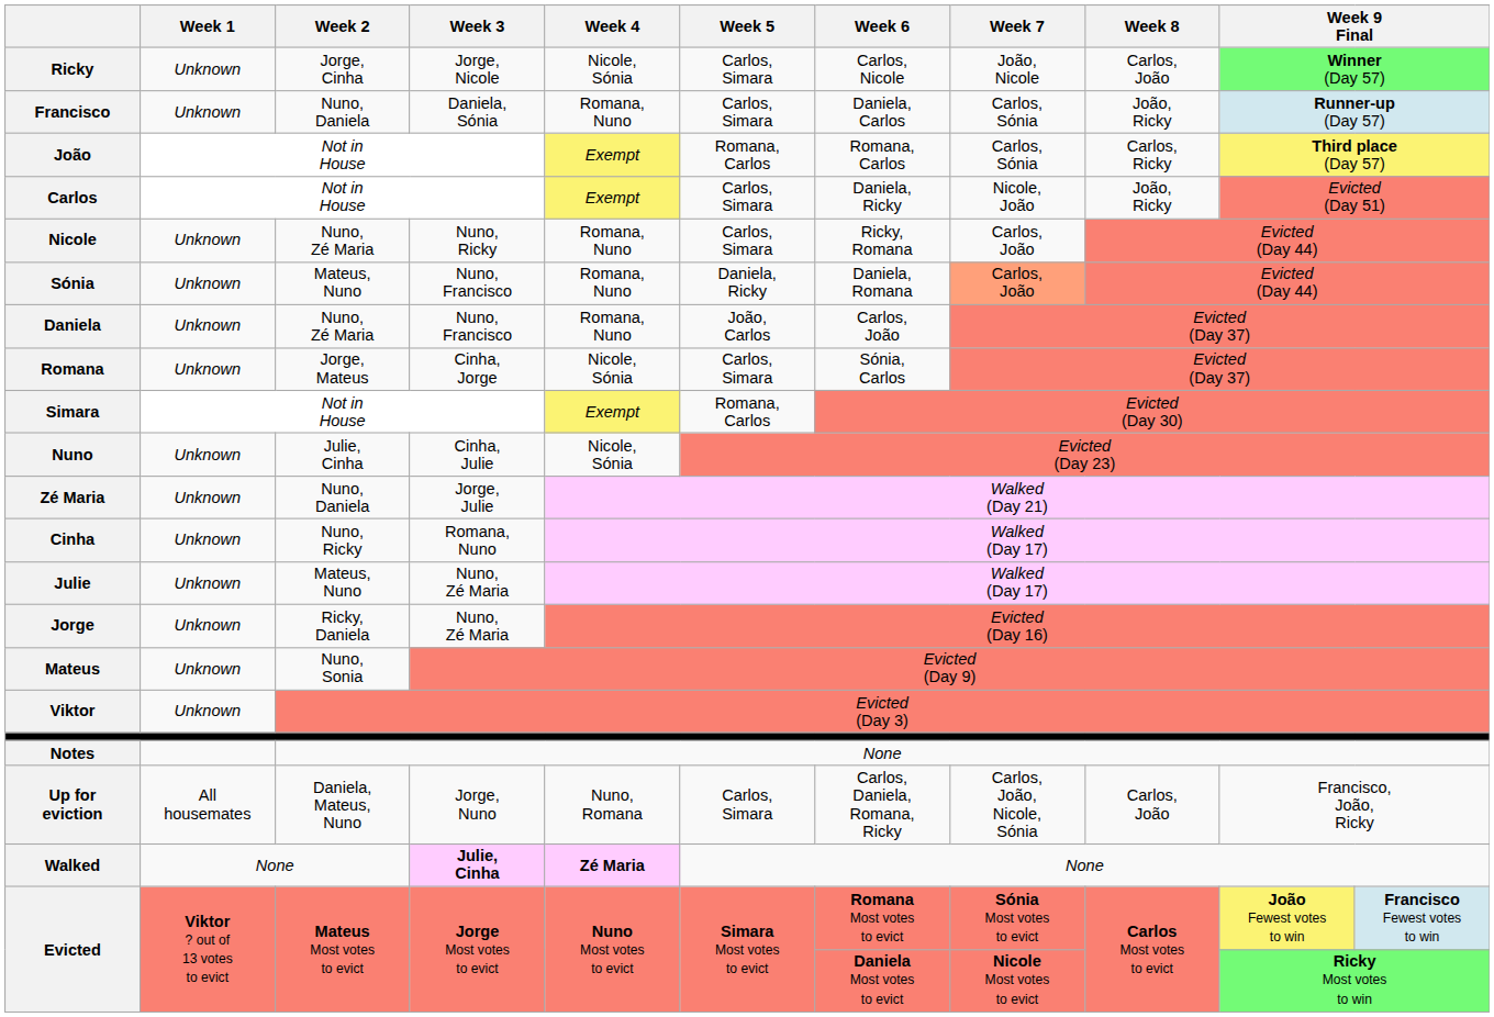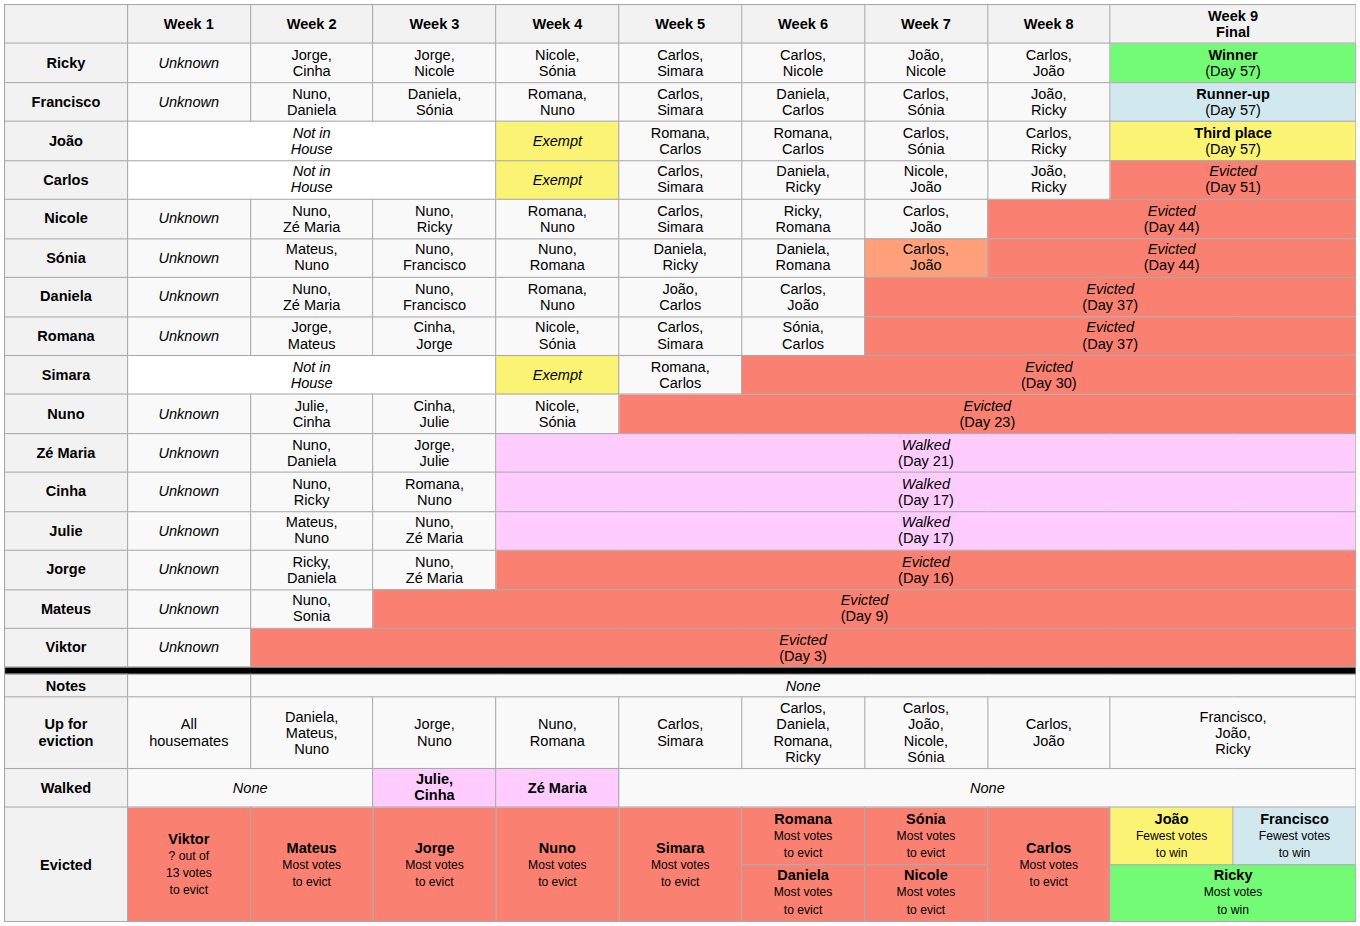Sónia | Week 4: Romana, Nuno -> Nuno, Romana
